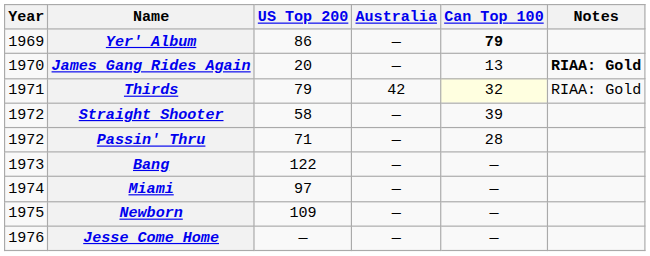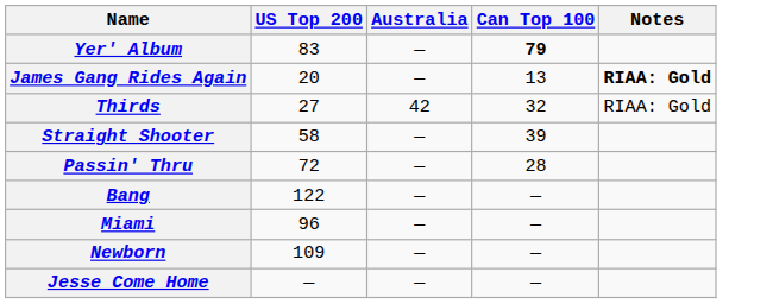- column: Year | 1969 | 1970 | 1971 | 1972 | 1972 | 1973 | 1974 | 1975 | 1976
Yer' Album | US Top 200: 86 -> 83
Thirds | US Top 200: 79 -> 27
Thirds | Can Top 100: lightyellow background -> no background
Passin' Thru | US Top 200: 71 -> 72
Miami | US Top 200: 97 -> 96
